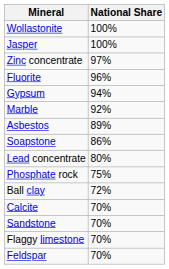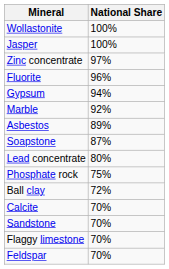Soapstone | National Share: 86% -> 87%
